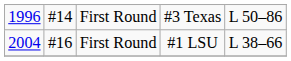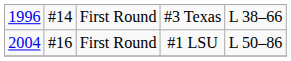#3 Texas | column 5: L 50–86 -> L 38–66
#1 LSU | column 5: L 38–66 -> L 50–86
